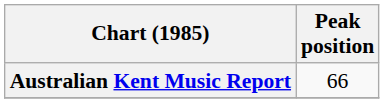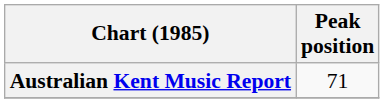Australian Kent Music Report | Peak position: 66 -> 71
